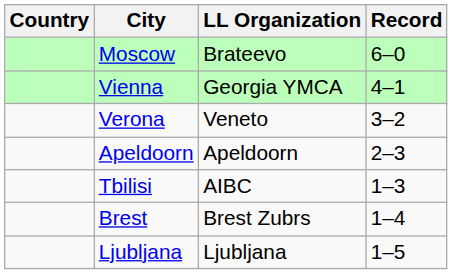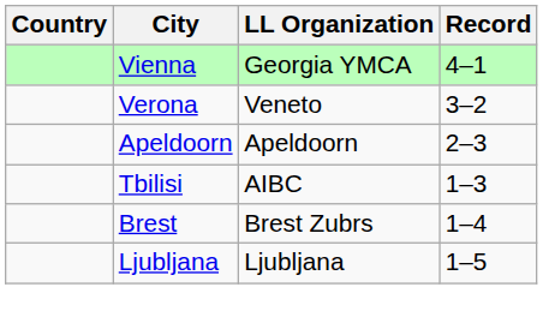- row: Moscow | Brateevo | 6–0
